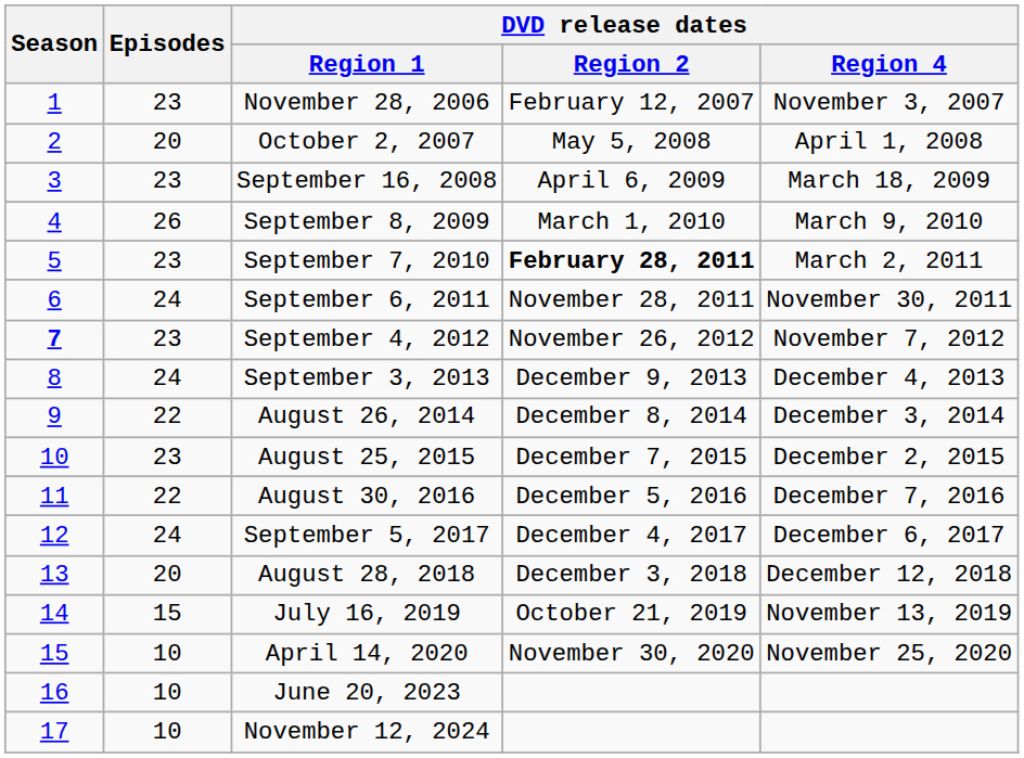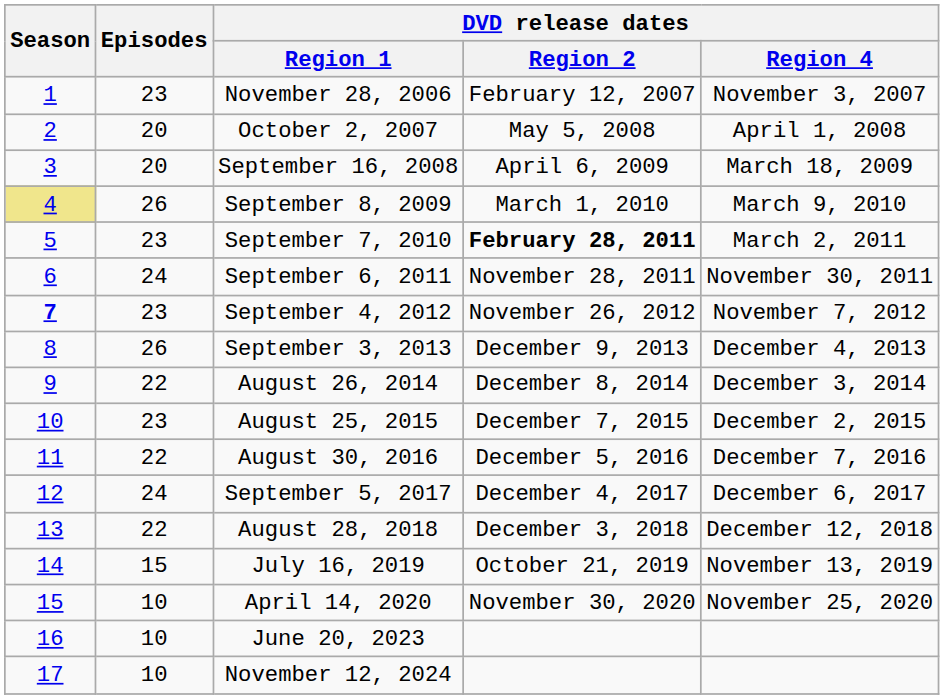September 16, 2008 | Episodes: 23 -> 20
September 8, 2009 | Season: no background -> khaki background
September 3, 2013 | Episodes: 24 -> 26
August 28, 2018 | Episodes: 20 -> 22
